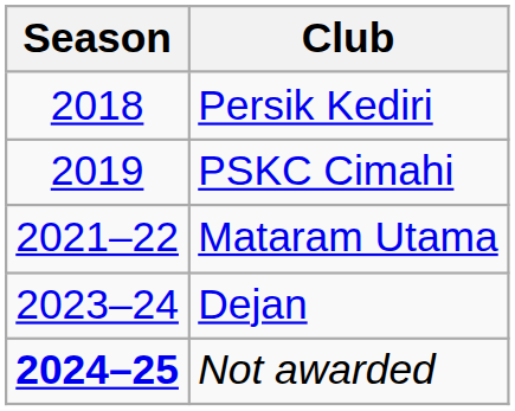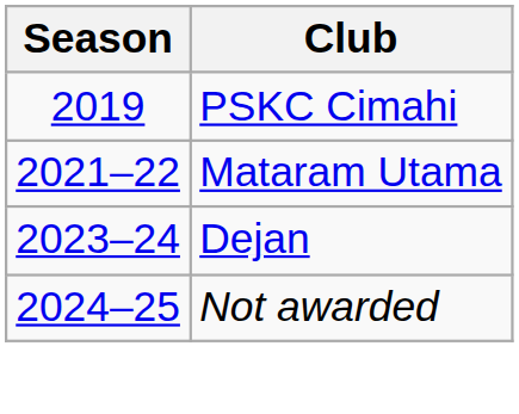- row: 2018 | Persik Kediri
Not awarded | Season: bold -> normal
